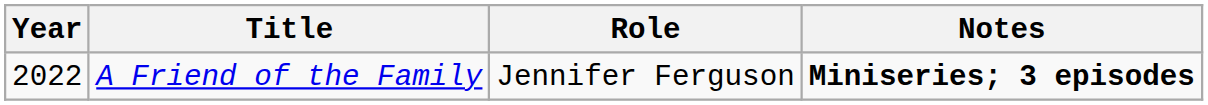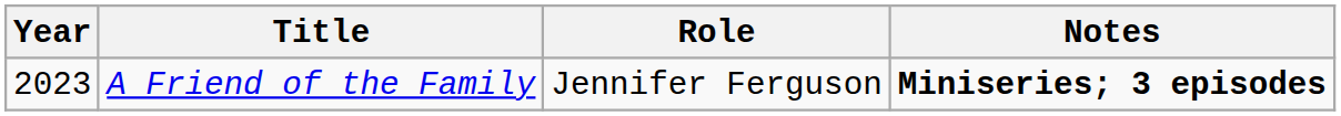A Friend of the Family | Year: 2022 -> 2023
